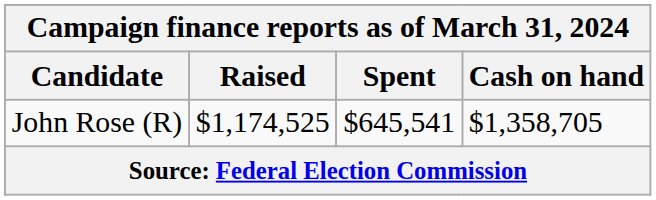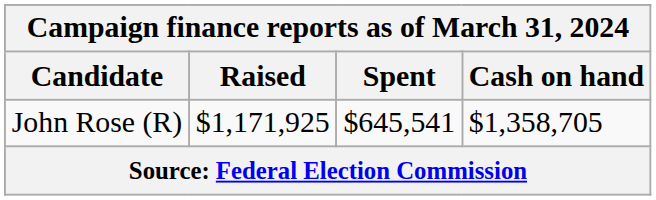John Rose (R) | Raised: $1,174,525 -> $1,171,925
